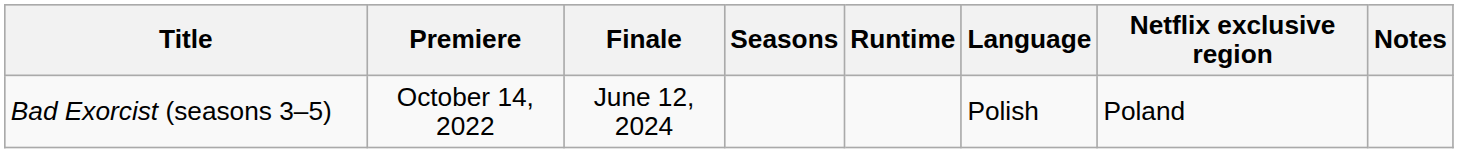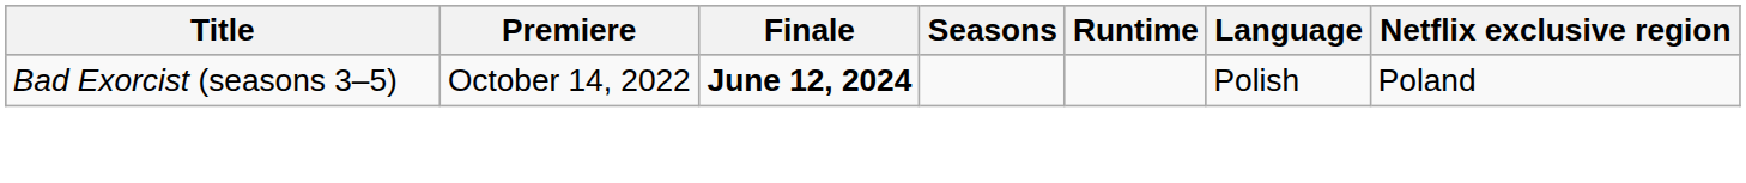- column: Notes
Bad Exorcist (seasons 3–5) | Finale: normal -> bold
